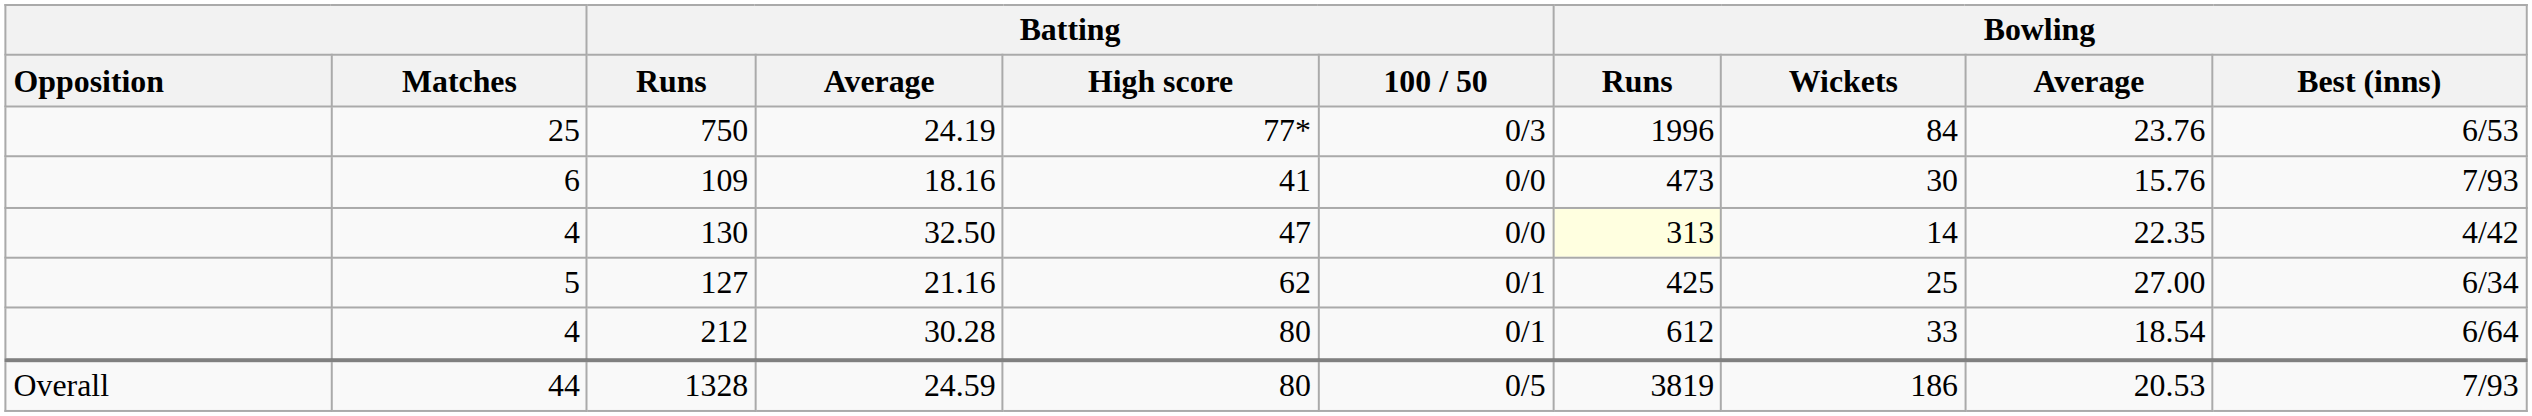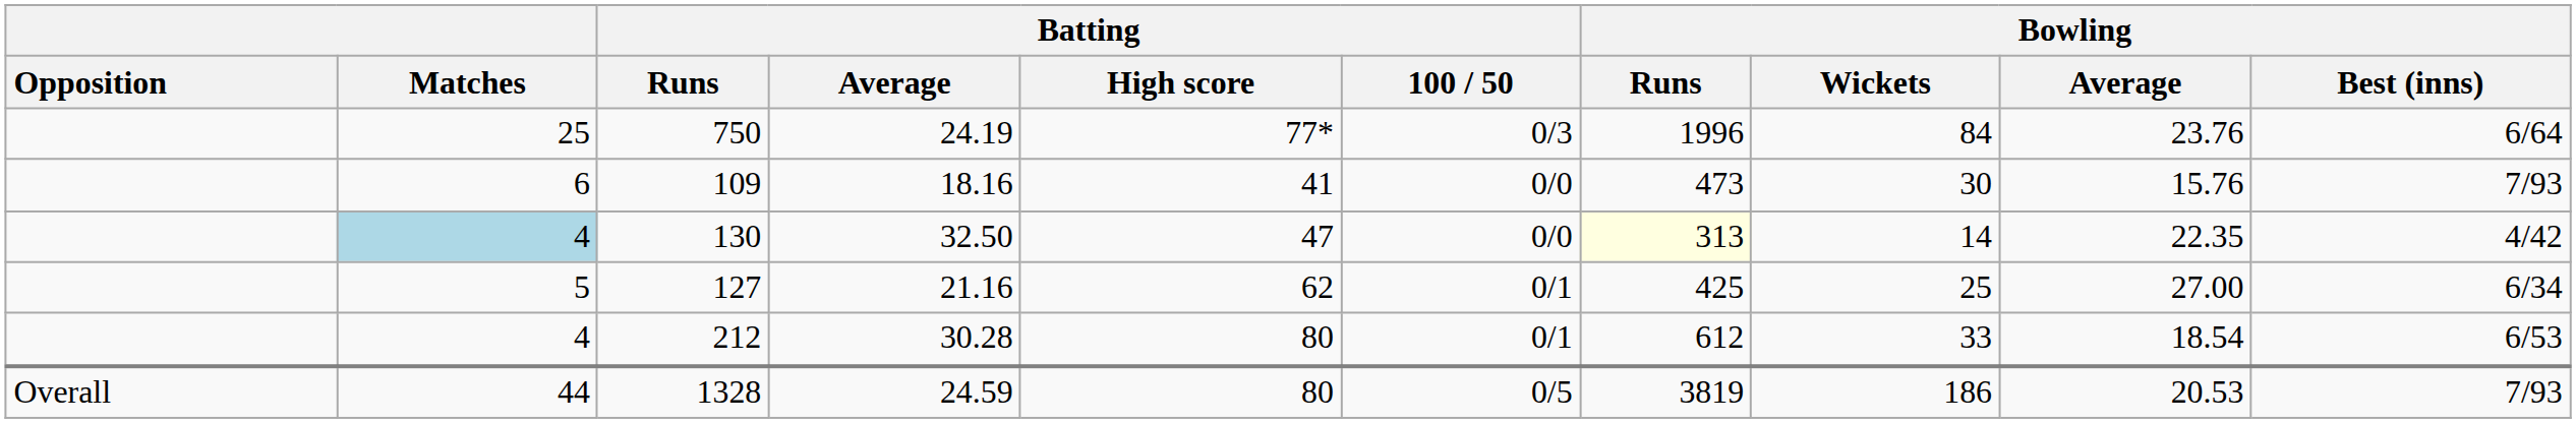750 | Bowling / Best (inns): 6/53 -> 6/64
130 | Matches: no background -> lightblue background
212 | Bowling / Best (inns): 6/64 -> 6/53
